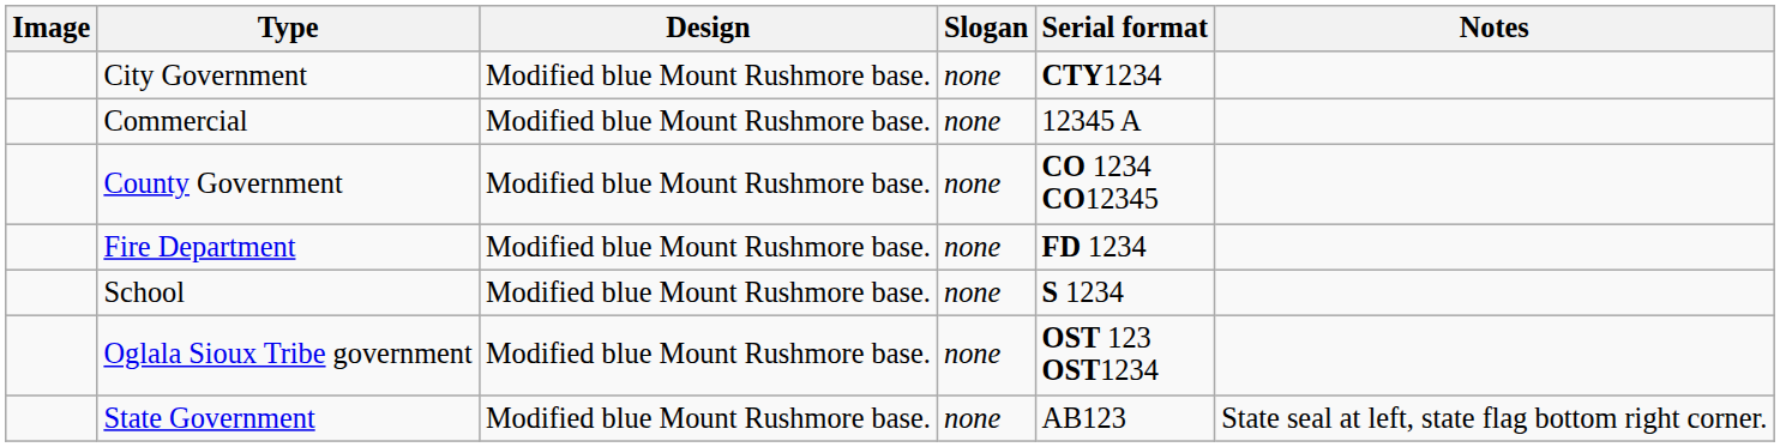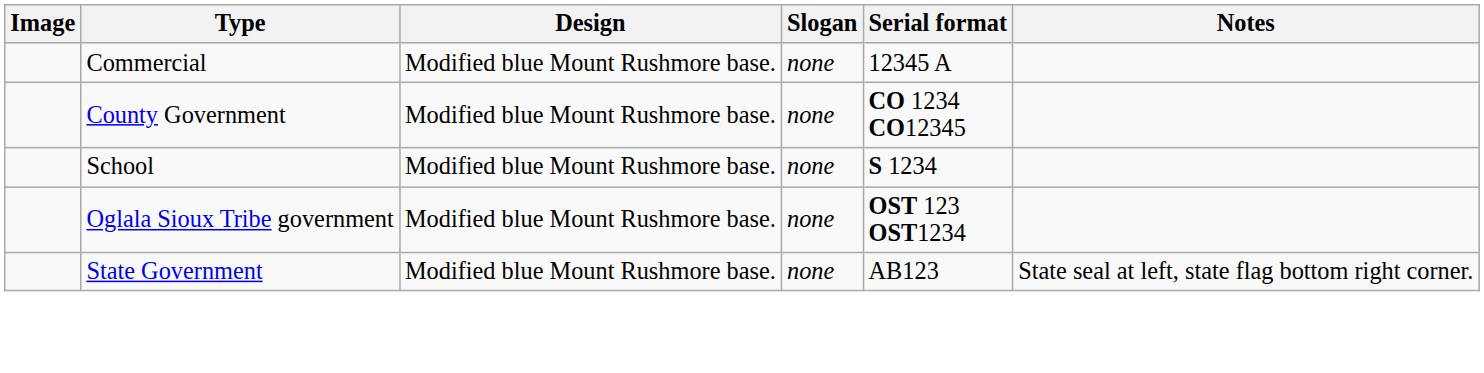- row: City Government | Modified blue Mount Rushmore base. | none | CTY1234
- row: Fire Department | Modified blue Mount Rushmore base. | none | FD 1234
